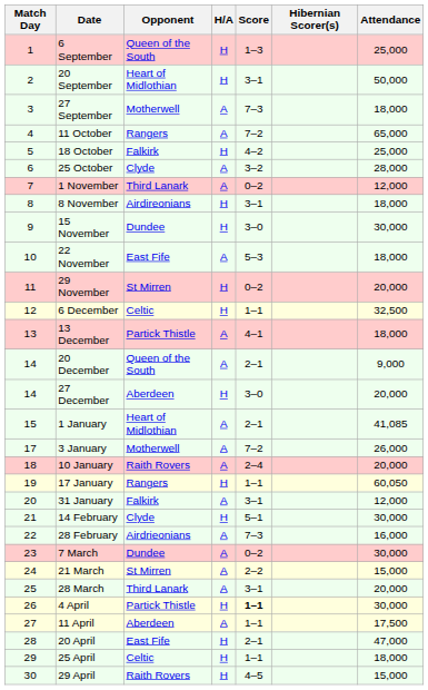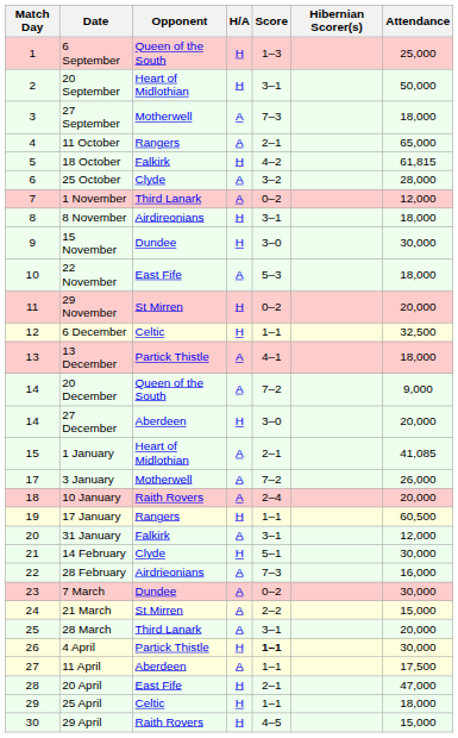11 October | Score: 7–2 -> 2–1
18 October | Attendance: 25,000 -> 61,815
20 December | Score: 2–1 -> 7–2
17 January | Attendance: 60,050 -> 60,500
